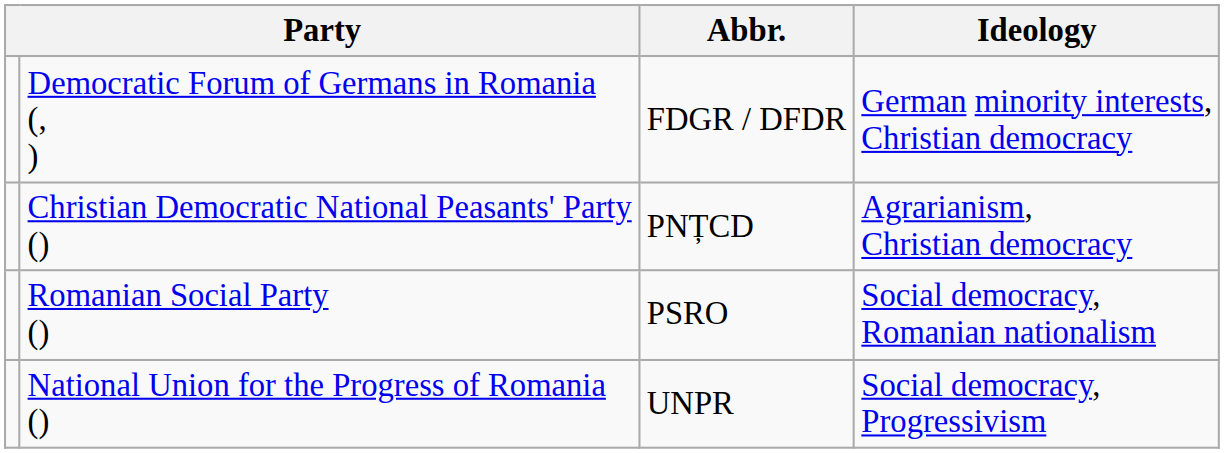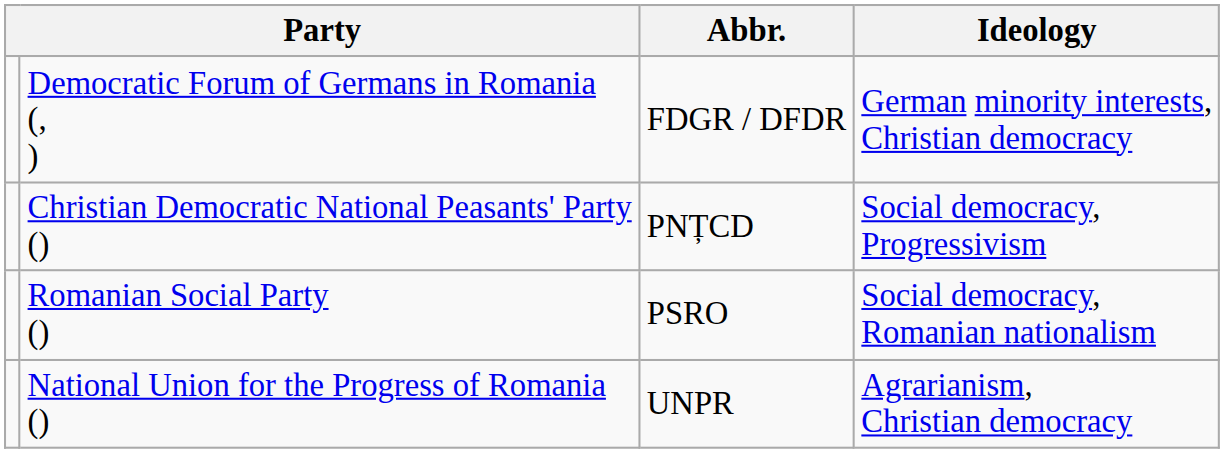Christian Democratic National Peasants' Party () | Ideology: Agrarianism, Christian democracy -> Social democracy, Progressivism
National Union for the Progress of Romania () | Ideology: Social democracy, Progressivism -> Agrarianism, Christian democracy
